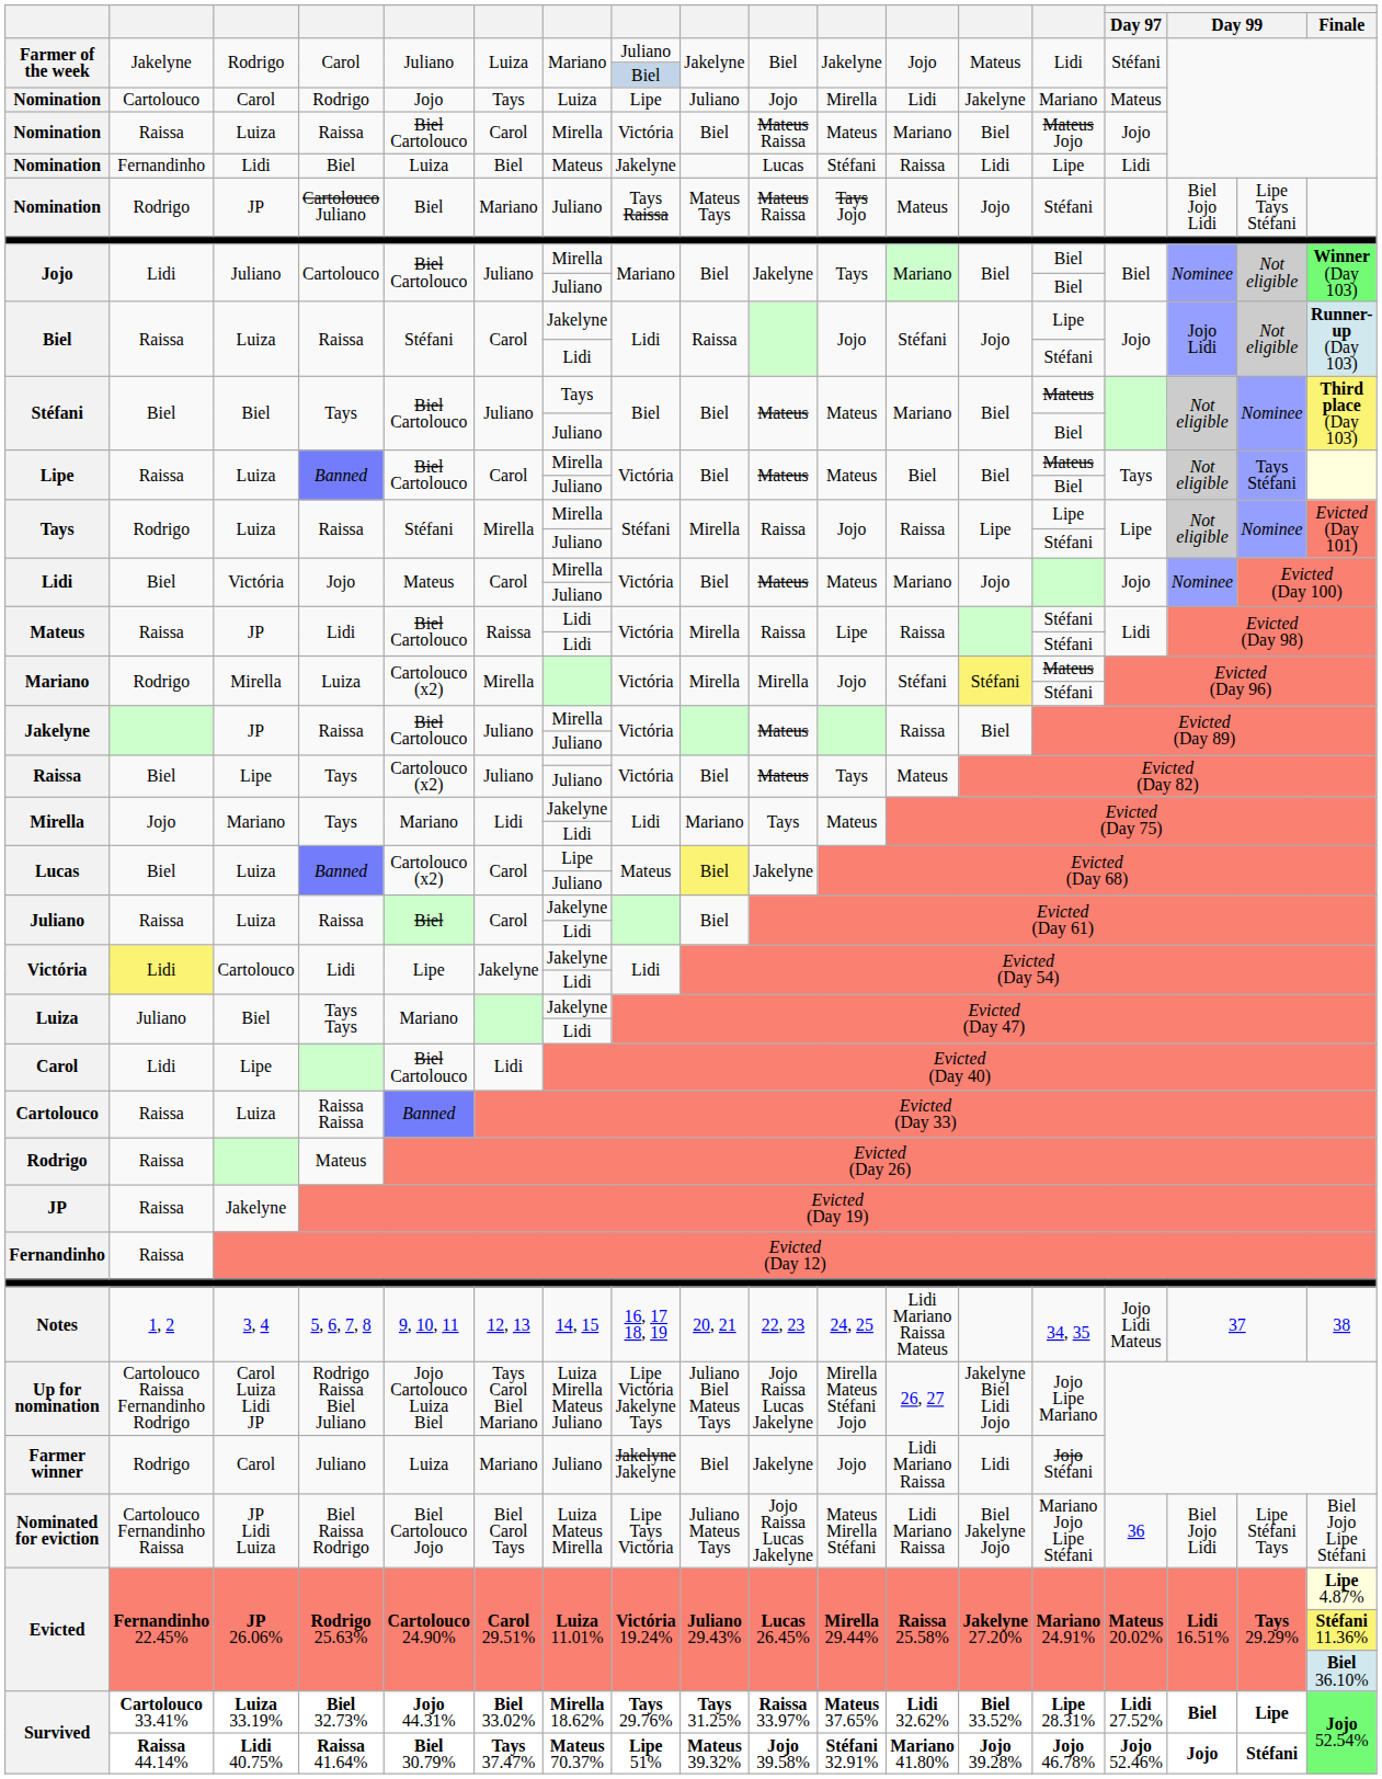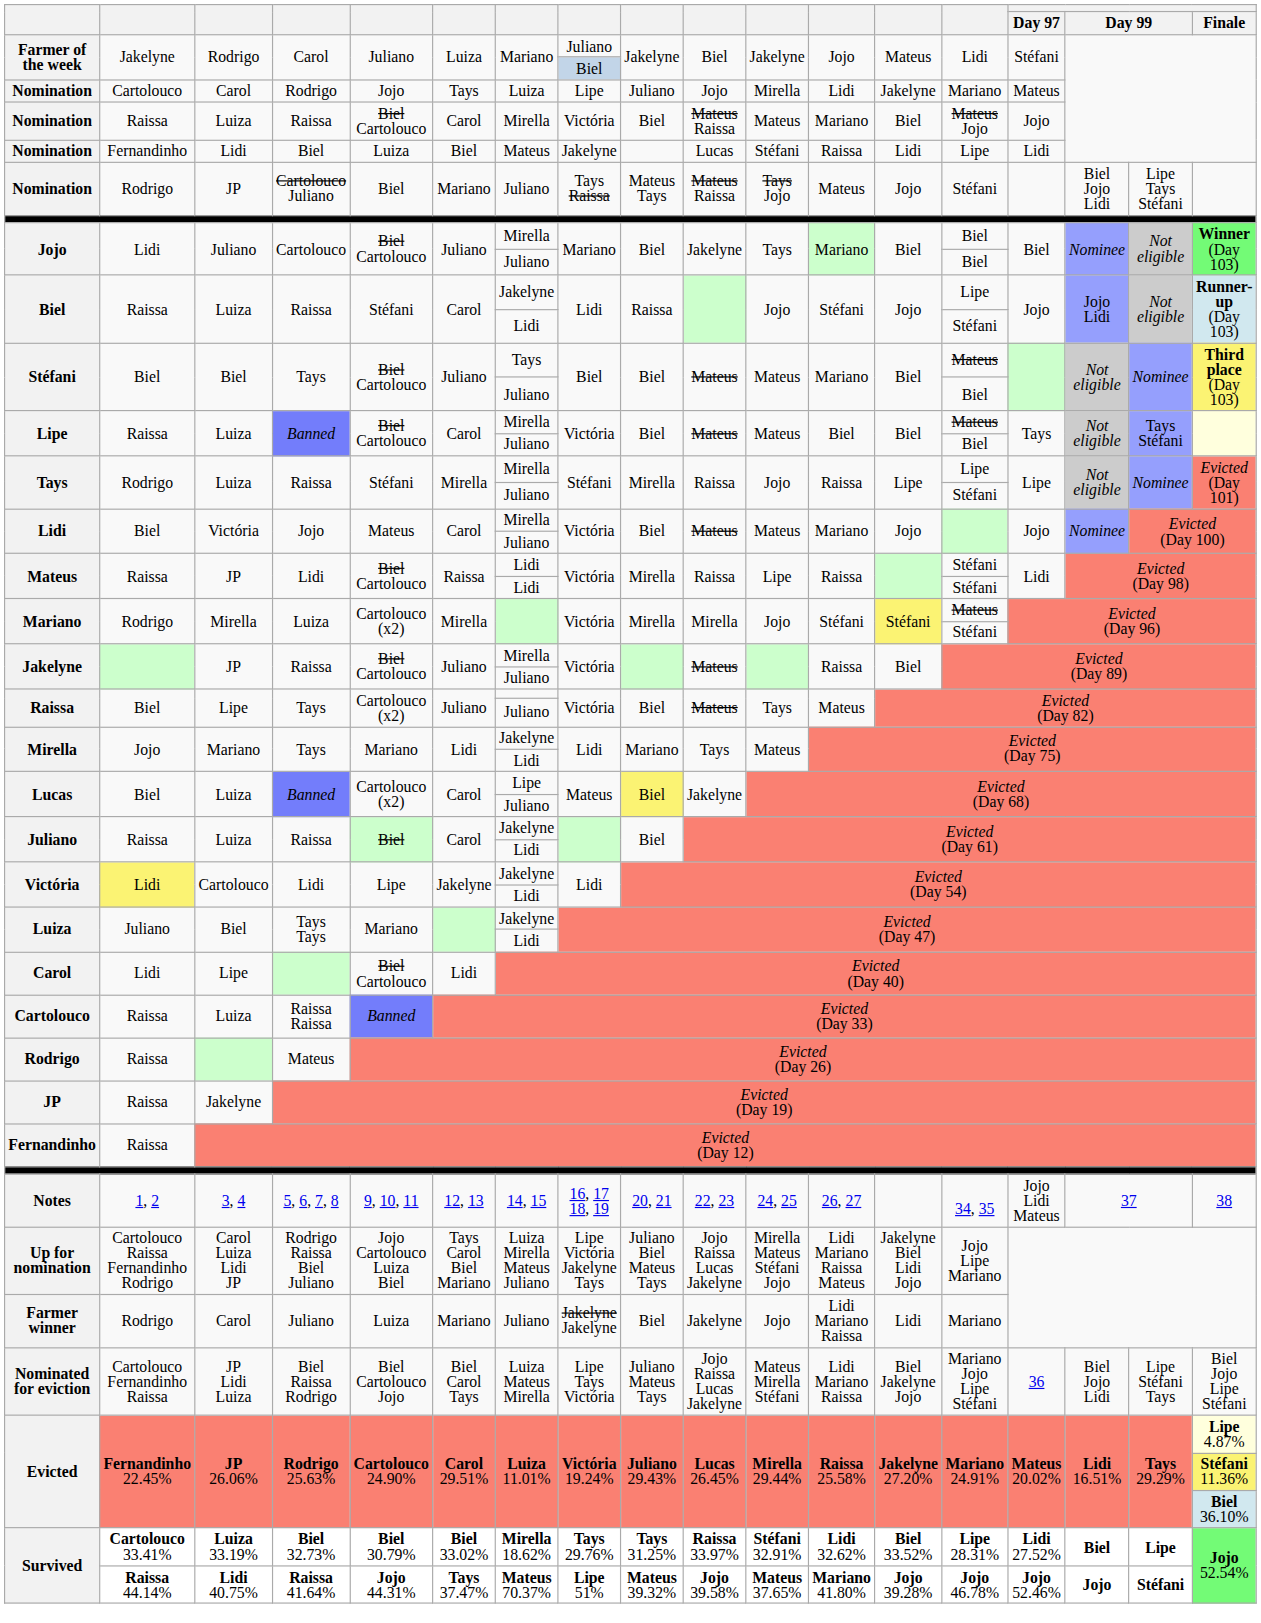Notes | column 12: Lidi Mariano Raissa Mateus -> 26, 27
Up for nomination | column 12: 26, 27 -> Lidi Mariano Raissa Mateus
Farmer winner | column 14: Jojo Stéfani -> Mariano
Survived / Biel 32.73% | column 5: Jojo 44.31% -> Biel 30.79%
Survived / Biel 32.73% | column 11: Mateus 37.65% -> Stéfani 32.91%
Survived / Raissa 41.64% | column 5: Biel 30.79% -> Jojo 44.31%
Survived / Raissa 41.64% | column 11: Stéfani 32.91% -> Mateus 37.65%
